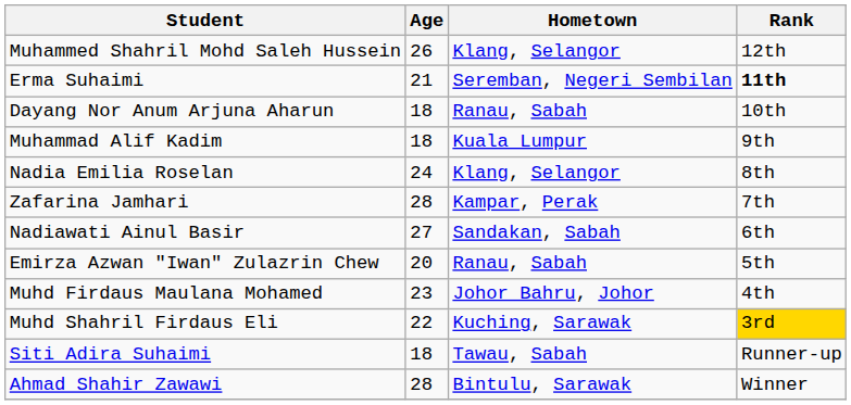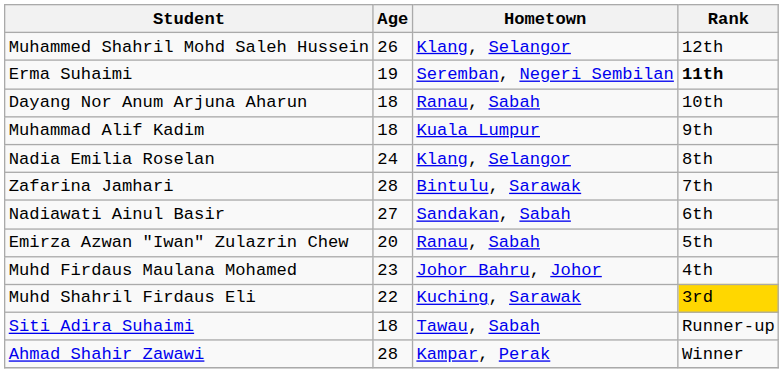Erma Suhaimi | Age: 21 -> 19
Zafarina Jamhari | Hometown: Kampar, Perak -> Bintulu, Sarawak
Ahmad Shahir Zawawi | Hometown: Bintulu, Sarawak -> Kampar, Perak
